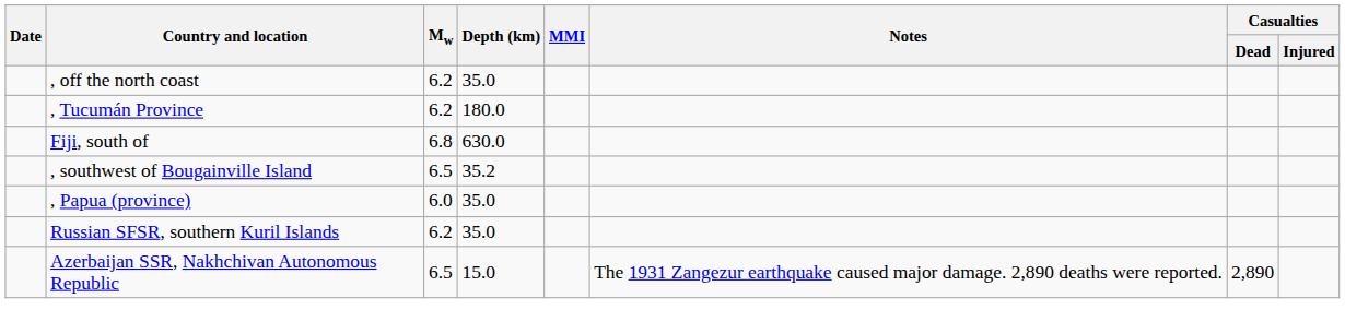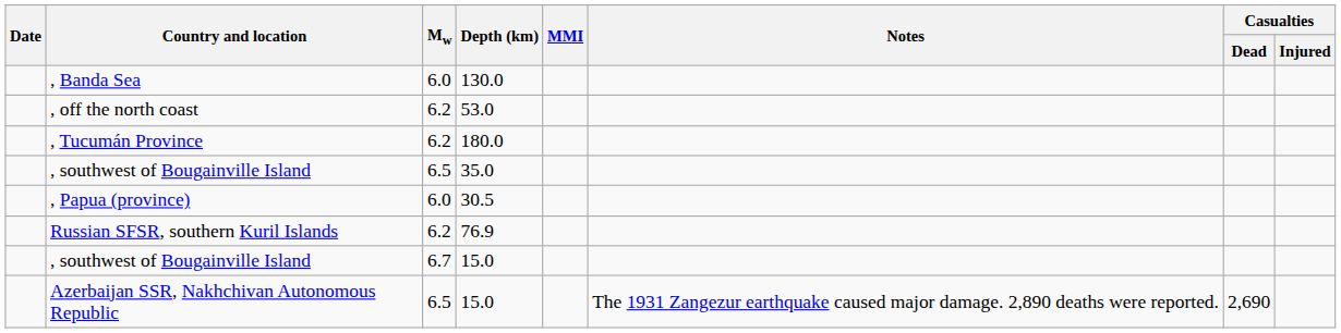+ row: , Banda Sea | 6.0 | 130.0
, off the north coast | Depth (km): 35.0 -> 53.0
- row: Fiji, south of | 6.8 | 630.0
, southwest of Bougainville Island / 6.5 | Depth (km): 35.2 -> 35.0
, Papua (province) | Depth (km): 35.0 -> 30.5
Russian SFSR, southern Kuril Islands | Depth (km): 35.0 -> 76.9
+ row: , southwest of Bougainville Island | 6.7 | 15.0
Azerbaijan SSR, Nakhchivan Autonomous Republic | Casualties / Dead: 2,890 -> 2,690
